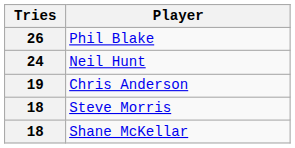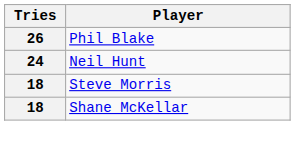- row: 19 | Chris Anderson
